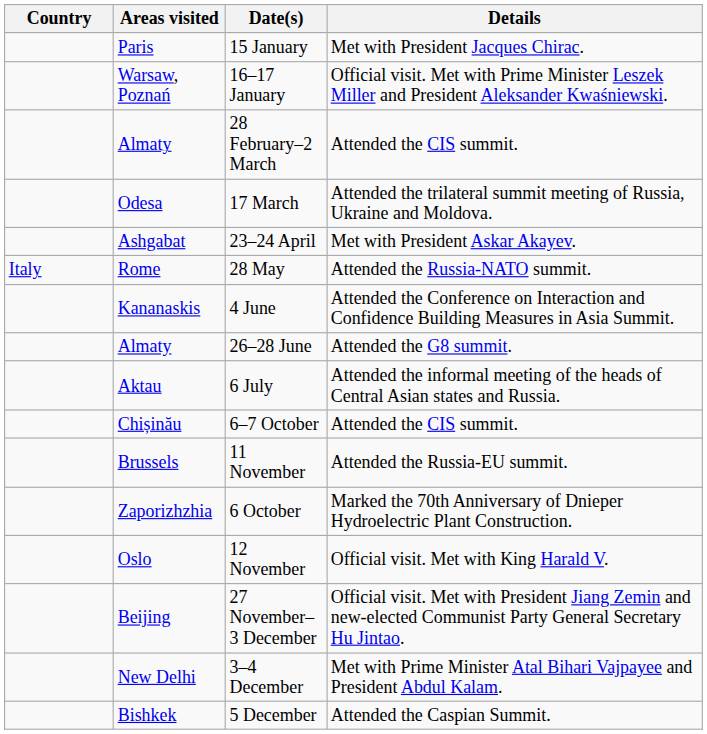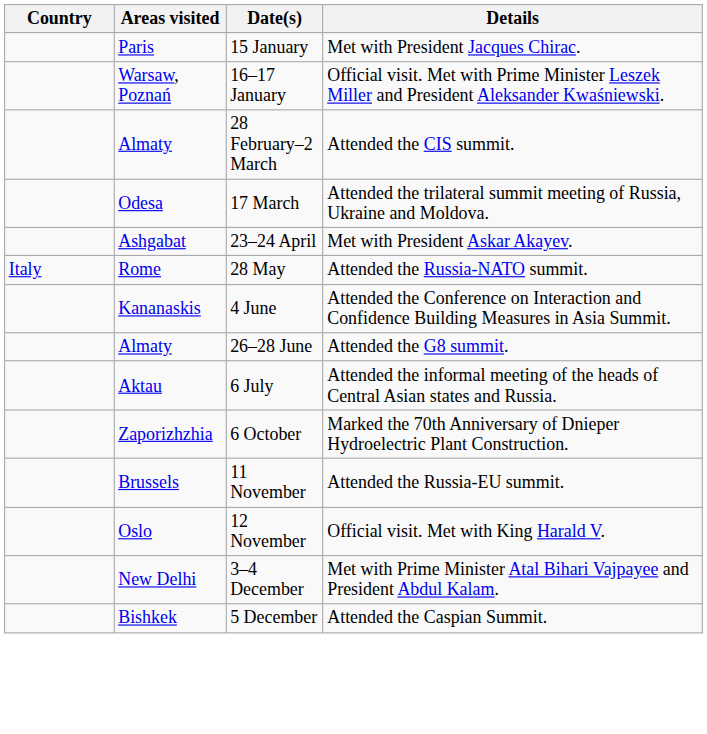- row: Chișinău | 6–7 October | Attended the CIS summit.
rows swapped: 6 October <-> 11 November
- row: Beijing | 27 November–3 December | Official visit. Met with President Jiang Zemin and new-elected Communist Party General Secretary Hu Jintao.
